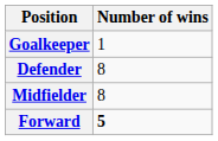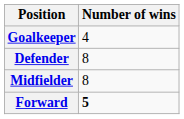Goalkeeper | Number of wins: 1 -> 4
